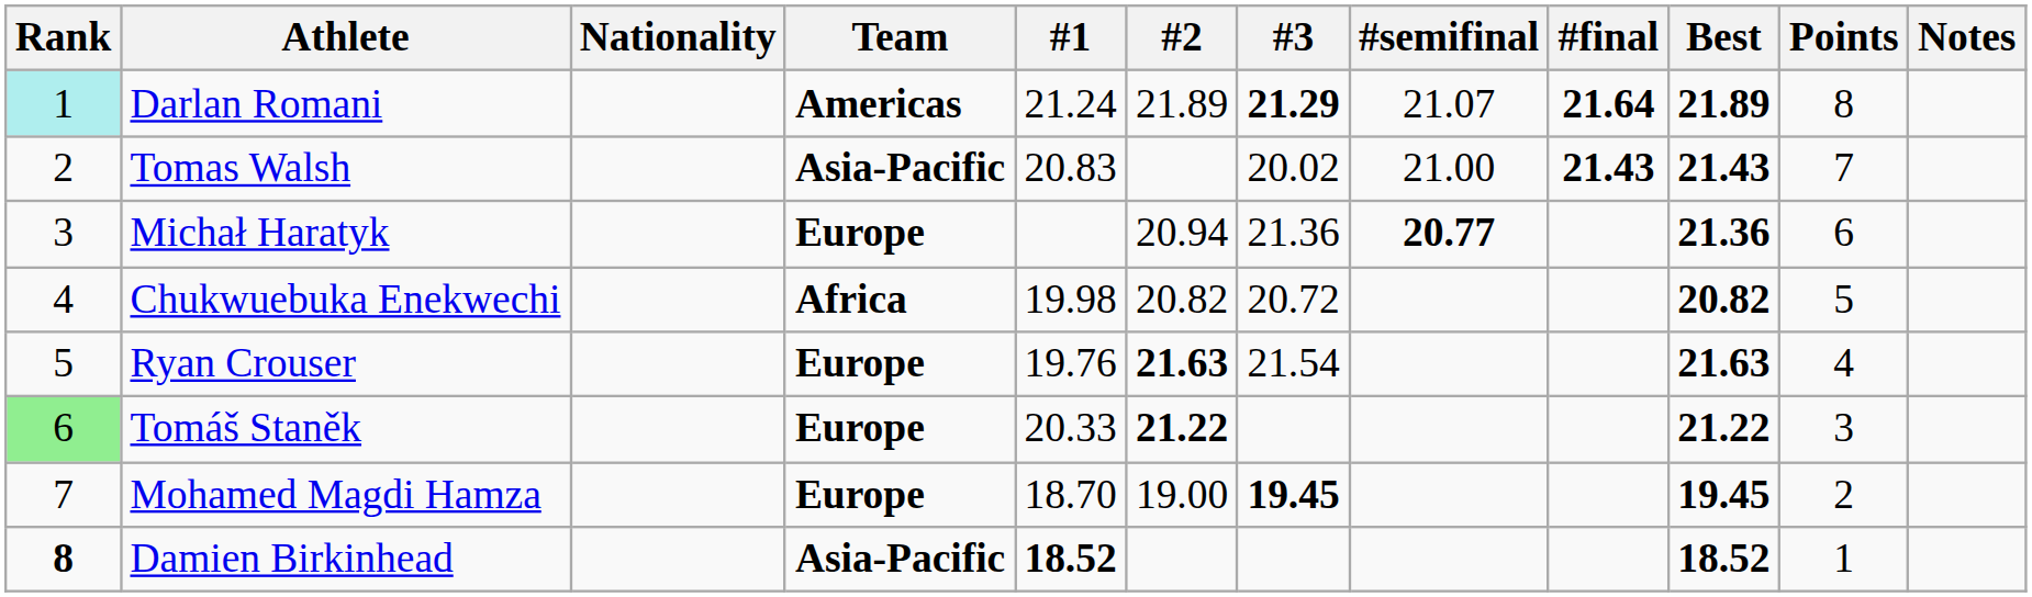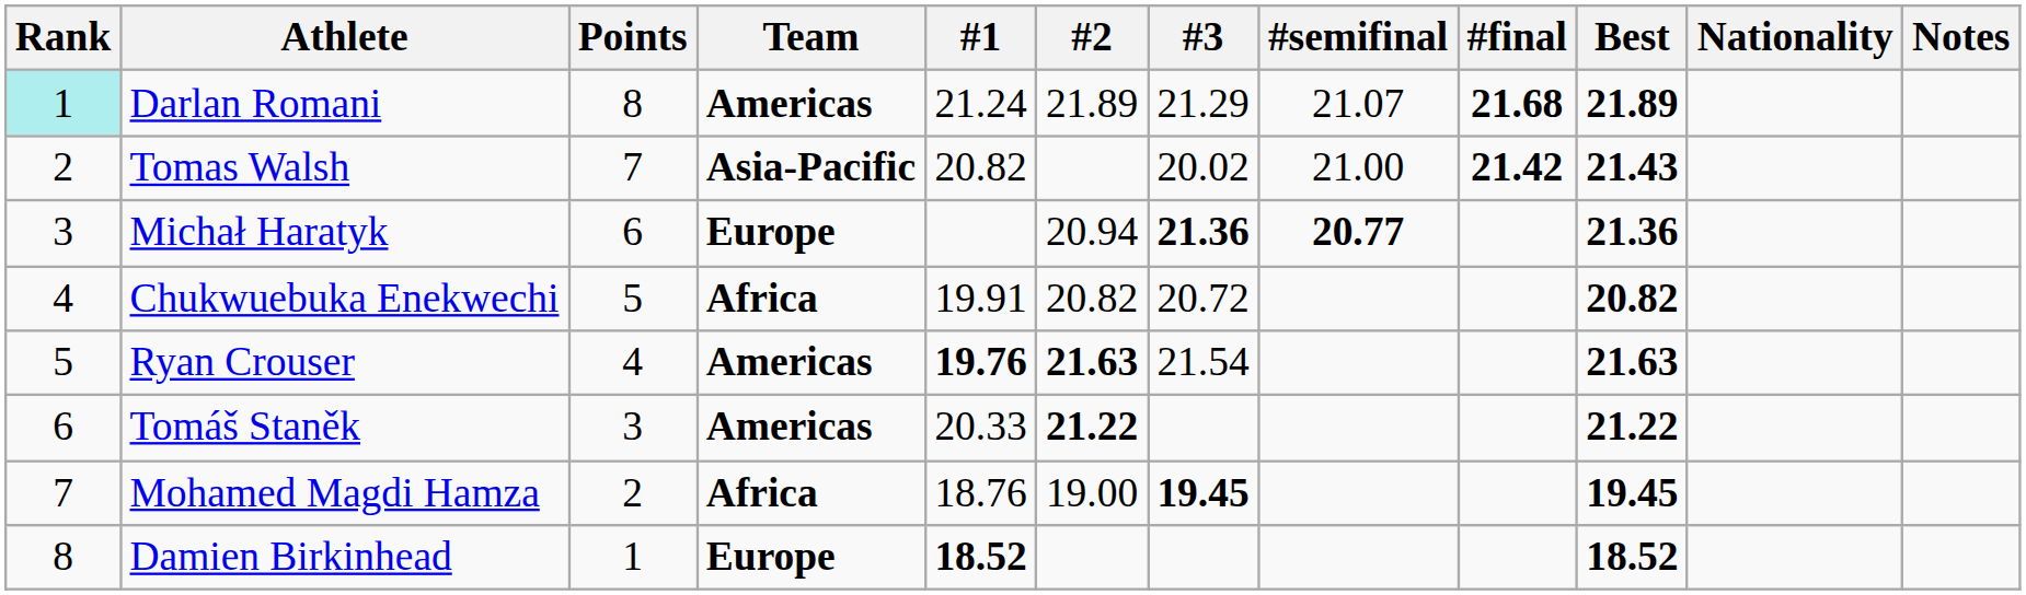columns swapped: Nationality <-> Points
Darlan Romani | #3: bold -> normal
Darlan Romani | #final: 21.64 -> 21.68
Tomas Walsh | #1: 20.83 -> 20.82
Tomas Walsh | #final: 21.43 -> 21.42
Michał Haratyk | #3: normal -> bold
Chukwuebuka Enekwechi | #1: 19.98 -> 19.91
Ryan Crouser | Team: Europe -> Americas
Ryan Crouser | #1: normal -> bold
Tomáš Staněk | Rank: lightgreen background -> no background
Tomáš Staněk | Team: Europe -> Americas
Mohamed Magdi Hamza | Team: Europe -> Africa
Mohamed Magdi Hamza | #1: 18.70 -> 18.76
Damien Birkinhead | Rank: bold -> normal
Damien Birkinhead | Team: Asia-Pacific -> Europe
